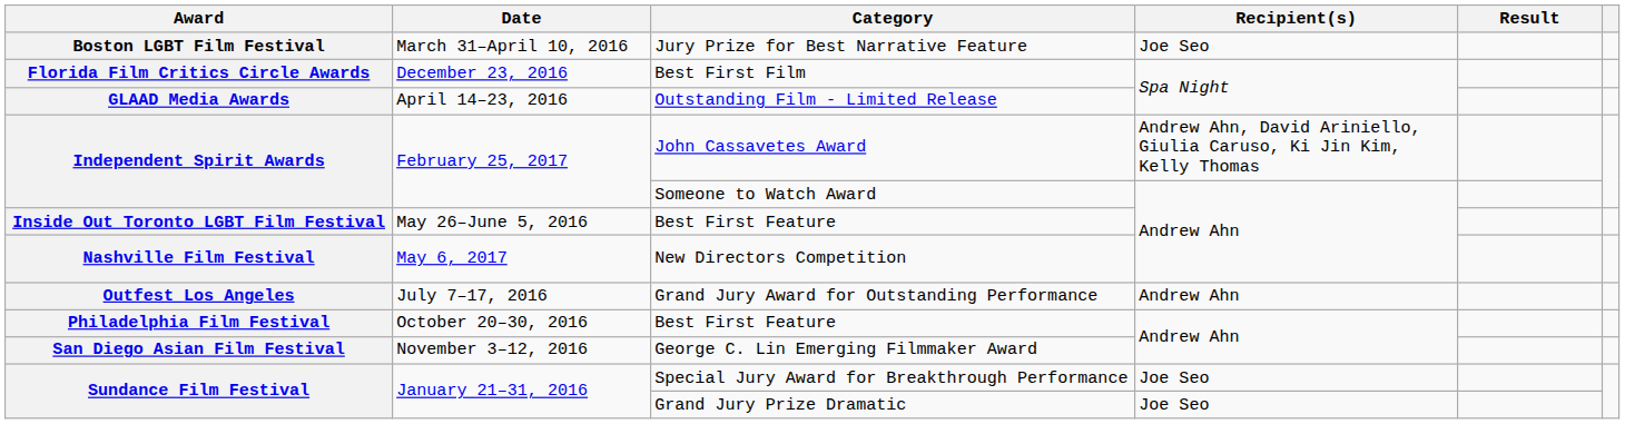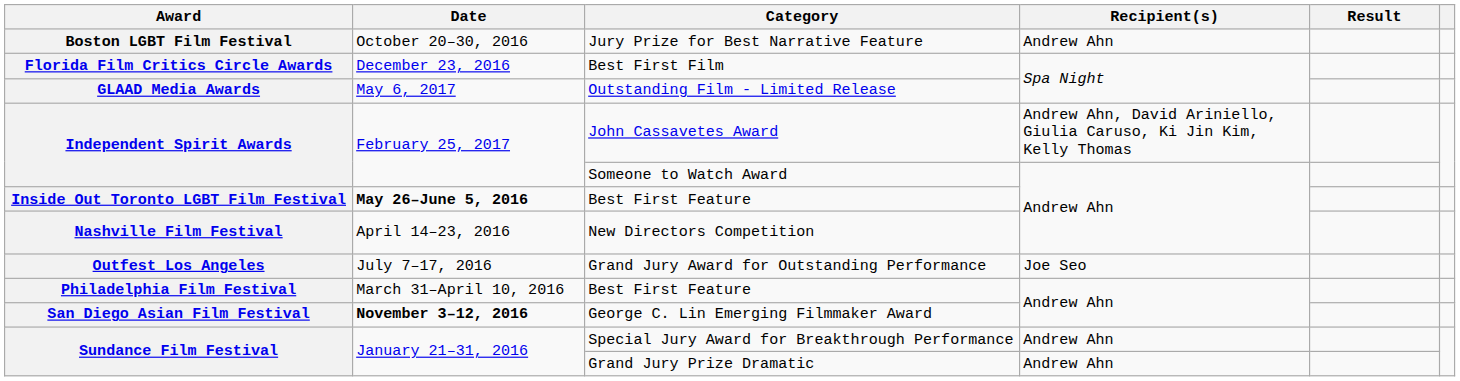Jury Prize for Best Narrative Feature | Date: March 31–April 10, 2016 -> October 20–30, 2016
Jury Prize for Best Narrative Feature | Recipient(s): Joe Seo -> Andrew Ahn
Outstanding Film - Limited Release | Date: April 14–23, 2016 -> May 6, 2017
Inside Out Toronto LGBT Film Festival / Best First Feature | Date: normal -> bold
New Directors Competition | Date: May 6, 2017 -> April 14–23, 2016
Grand Jury Award for Outstanding Performance | Recipient(s): Andrew Ahn -> Joe Seo
Philadelphia Film Festival / Best First Feature | Date: October 20–30, 2016 -> March 31–April 10, 2016
George C. Lin Emerging Filmmaker Award | Date: normal -> bold
Special Jury Award for Breakthrough Performance | Recipient(s): Joe Seo -> Andrew Ahn
Grand Jury Prize Dramatic | Recipient(s): Joe Seo -> Andrew Ahn
